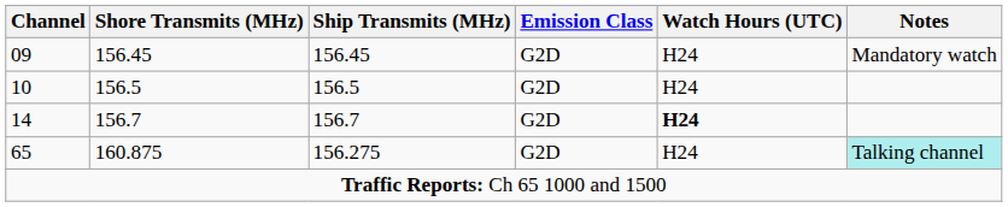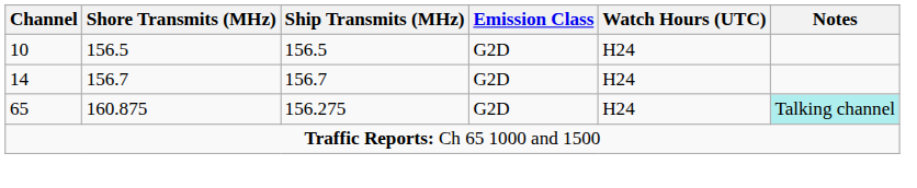- row: 09 | 156.45 | 156.45 | G2D | H24 | Mandatory watch
14 | Watch Hours (UTC): bold -> normal
